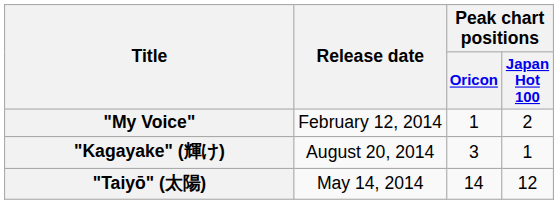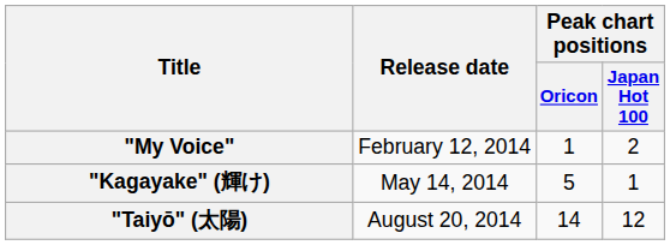"Kagayake" (輝け) | Release date: August 20, 2014 -> May 14, 2014
"Kagayake" (輝け) | Peak chart positions / Oricon: 3 -> 5
"Taiyō" (太陽) | Release date: May 14, 2014 -> August 20, 2014
